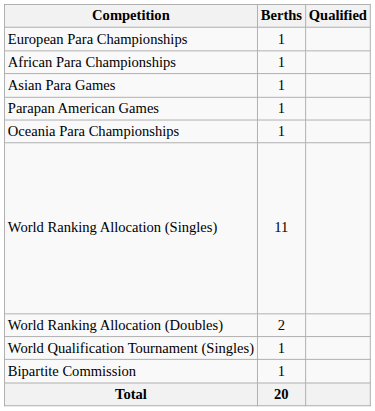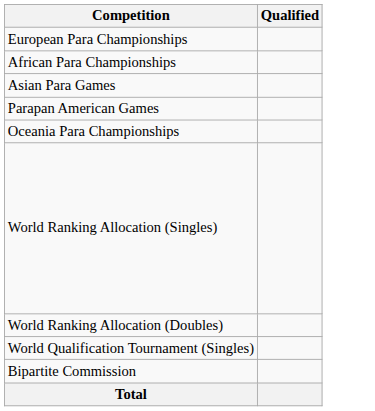- column: Berths | 1 | 1 | 1 | 1 | 1 | 11 | 2 | 1 | 1 | 20
